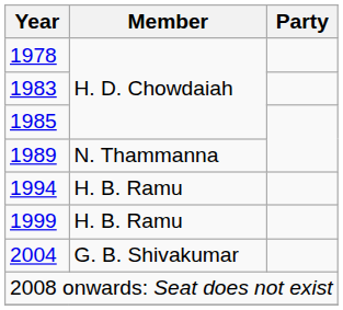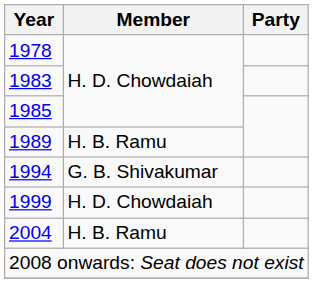1989 | Member: N. Thammanna -> H. B. Ramu
1994 | Member: H. B. Ramu -> G. B. Shivakumar
1999 | Member: H. B. Ramu -> H. D. Chowdaiah
2004 | Member: G. B. Shivakumar -> H. B. Ramu
